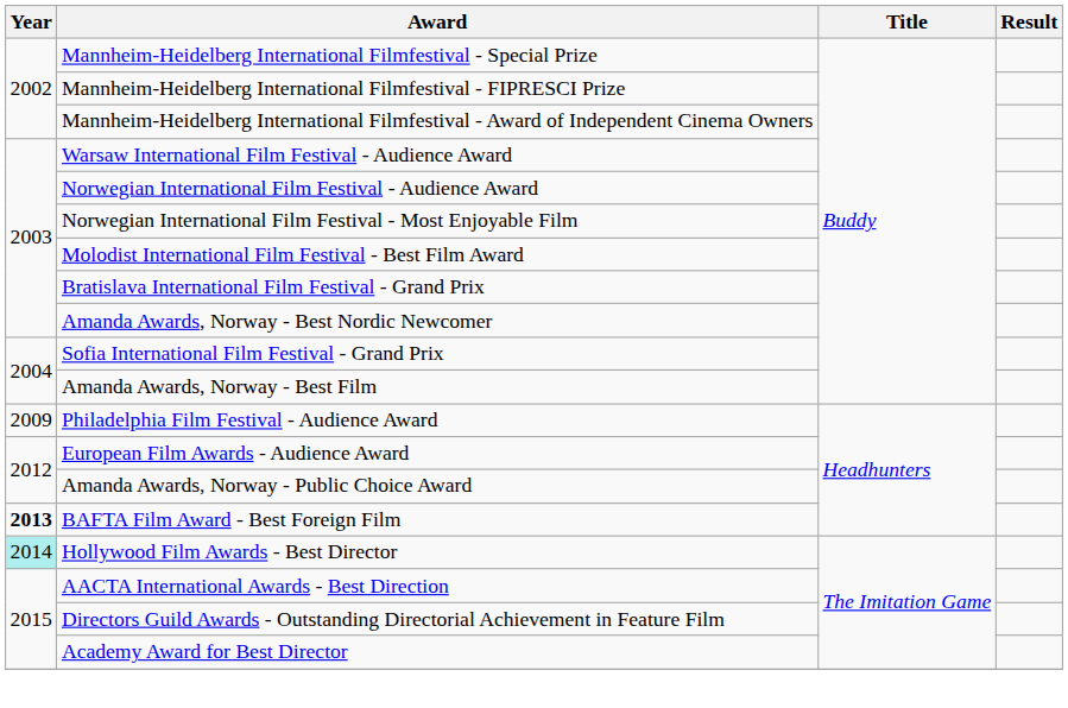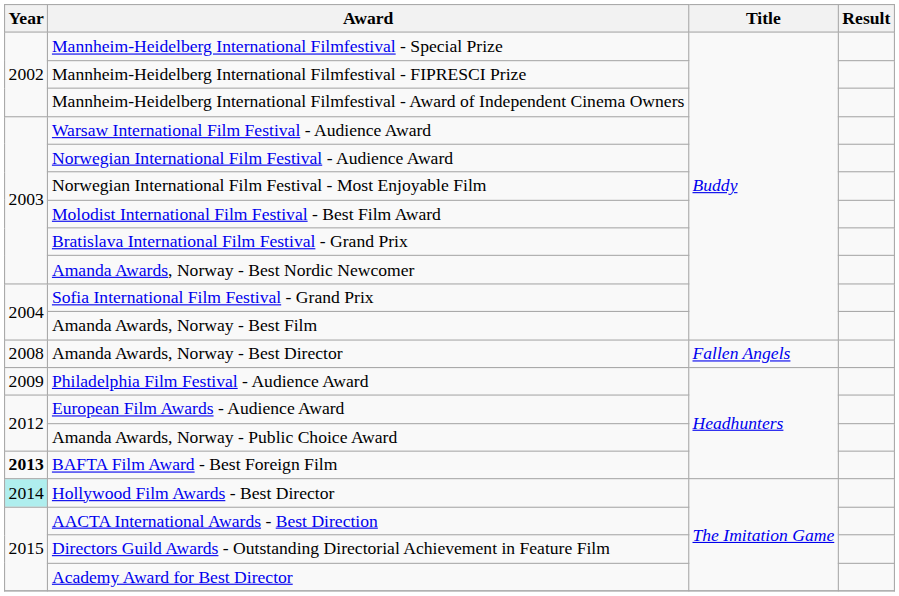+ row: 2008 | Amanda Awards, Norway - Best Director | Fallen Angels
